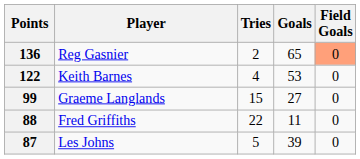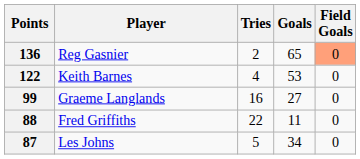99 | Tries: 15 -> 16
87 | Goals: 39 -> 34
